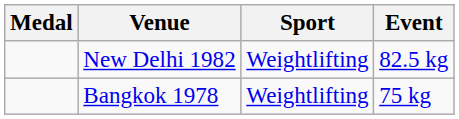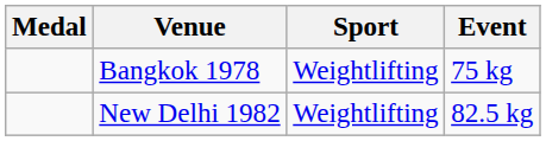rows swapped: Bangkok 1978 <-> New Delhi 1982
